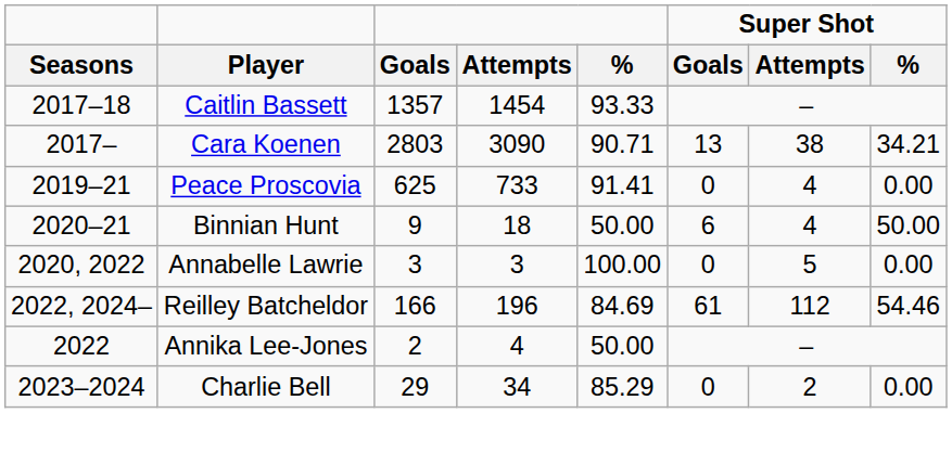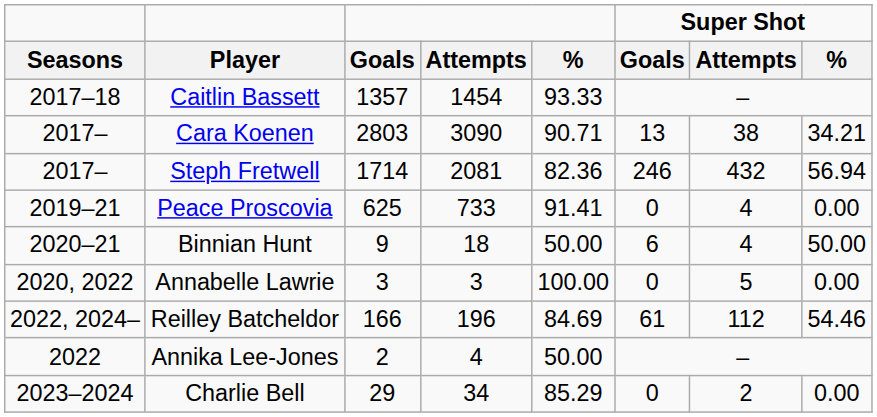+ row: 2017– | Steph Fretwell | 1714 | 2081 | 82.36 | 246 | 432 | 56.94
